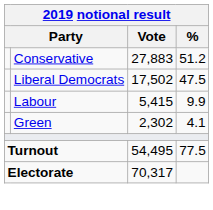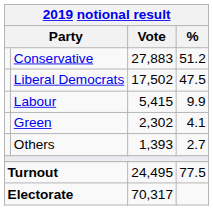+ row: Others | 1,393 | 2.7
Turnout | Vote: 54,495 -> 24,495
